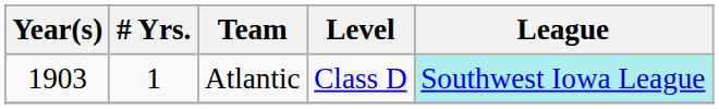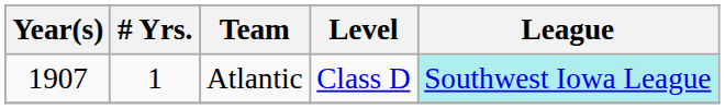Atlantic | Year(s): 1903 -> 1907
